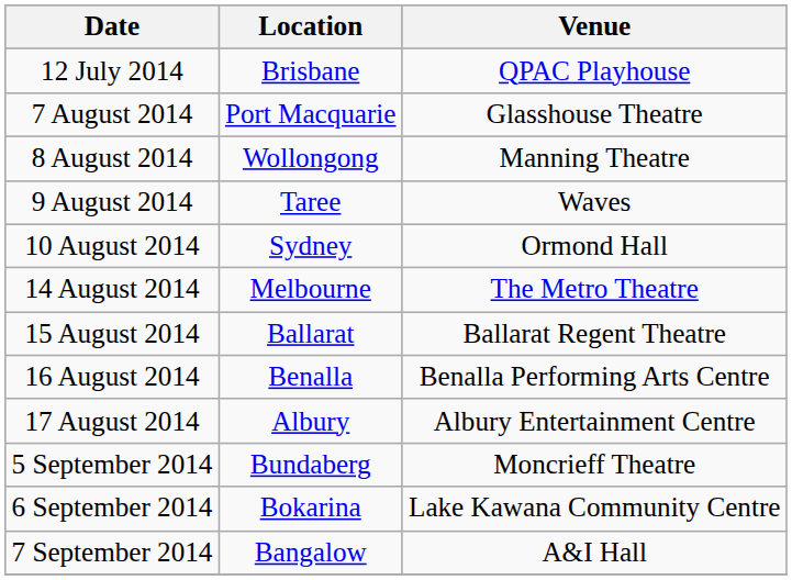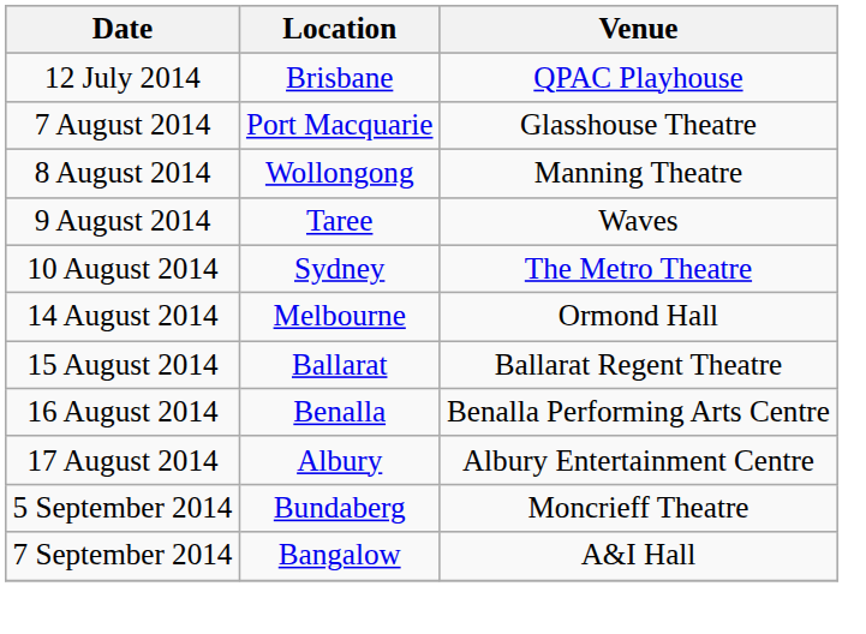10 August 2014 | Venue: Ormond Hall -> The Metro Theatre
14 August 2014 | Venue: The Metro Theatre -> Ormond Hall
- row: 6 September 2014 | Bokarina | Lake Kawana Community Centre
